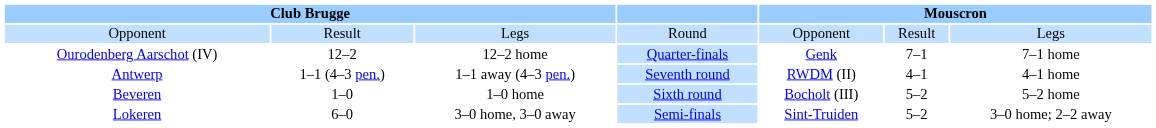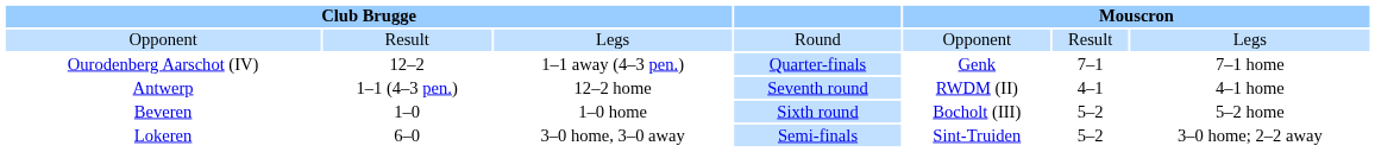Ourodenberg Aarschot (IV) | column 3: 12–2 home -> 1–1 away (4–3 pen.)
Antwerp | column 3: 1–1 away (4–3 pen.) -> 12–2 home
